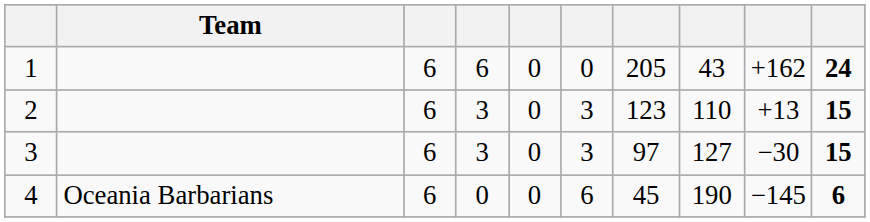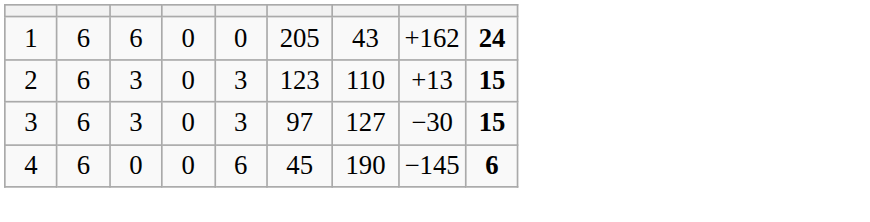- column: Team | Oceania Barbarians
